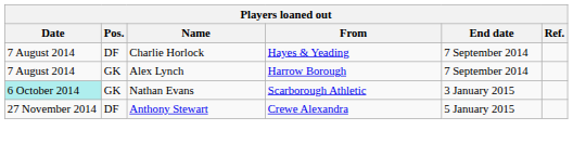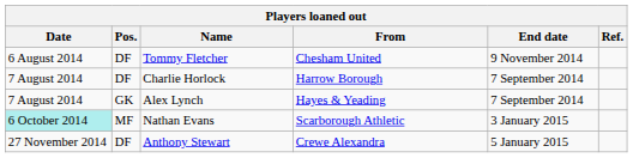+ row: 6 August 2014 | DF | Tommy Fletcher | Chesham United | 9 November 2014
Charlie Horlock | From: Hayes & Yeading -> Harrow Borough
Alex Lynch | From: Harrow Borough -> Hayes & Yeading
Nathan Evans | Pos.: GK -> MF
